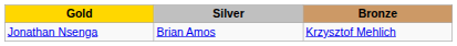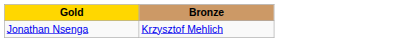- column: Silver | Brian Amos
